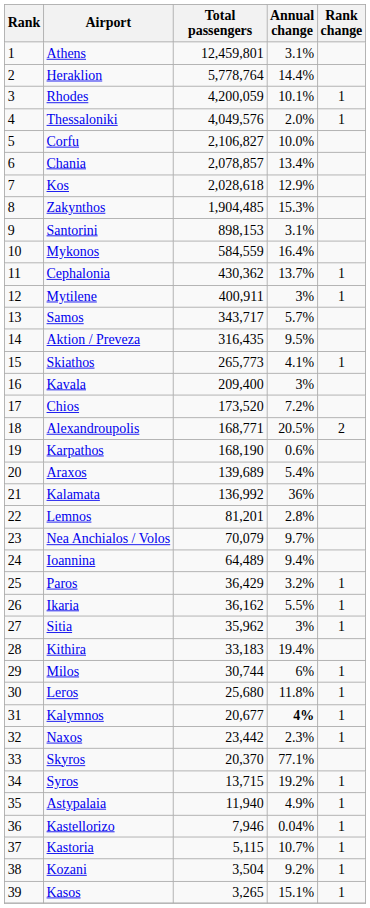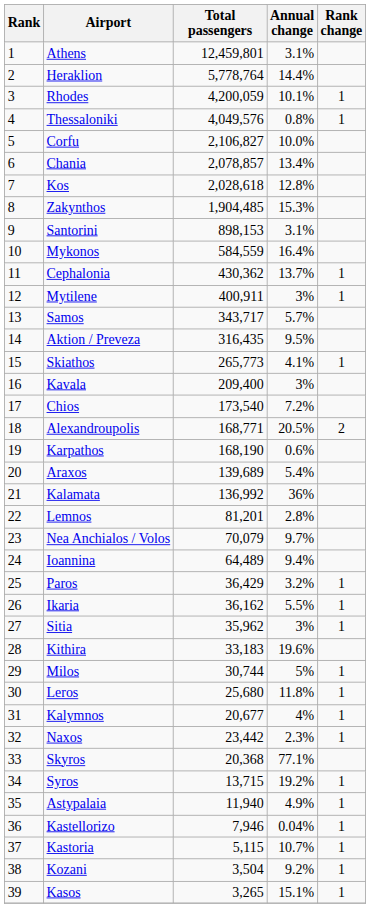Thessaloniki | Annual change: 2.0% -> 0.8%
Kos | Annual change: 12.9% -> 12.8%
Chios | Total passengers: 173,520 -> 173,540
Kithira | Annual change: 19.4% -> 19.6%
Milos | Annual change: 6% -> 5%
Kalymnos | Annual change: bold -> normal
Skyros | Total passengers: 20,370 -> 20,368
